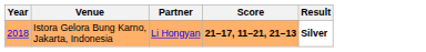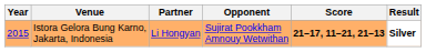+ column: Opponent | Sujirat Pookkham Amnouy Wetwithan
Istora Gelora Bung Karno, Jakarta, Indonesia | Year: 2018 -> 2015
